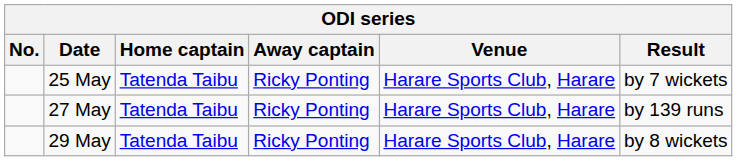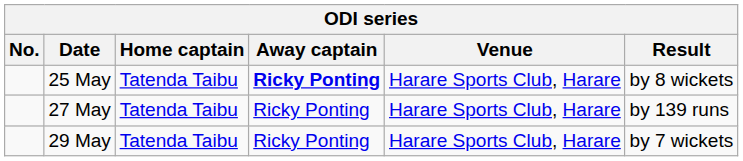25 May | Away captain: normal -> bold
25 May | Result: by 7 wickets -> by 8 wickets
29 May | Result: by 8 wickets -> by 7 wickets
